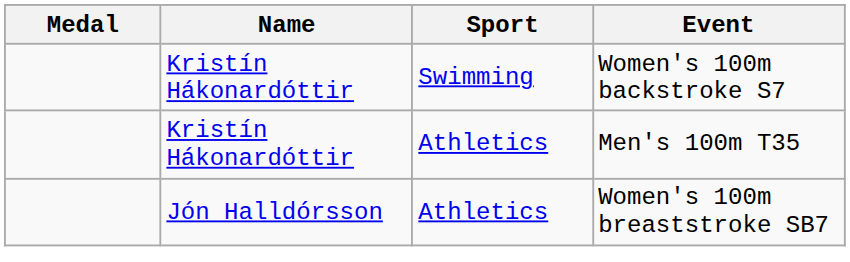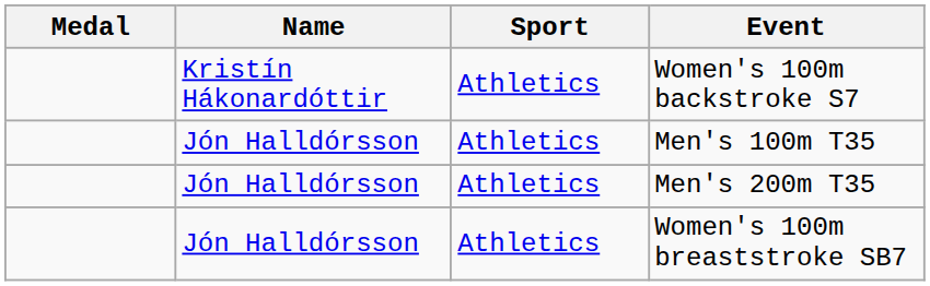Women's 100m backstroke S7 | Sport: Swimming -> Athletics
Men's 100m T35 | Name: Kristín Hákonardóttir -> Jón Halldórsson
+ row: Jón Halldórsson | Athletics | Men's 200m T35
